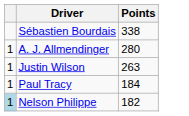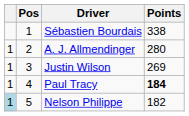+ column: Pos | 1 | 2 | 3 | 4 | 5
Justin Wilson | Points: 263 -> 269
Paul Tracy | Points: normal -> bold
